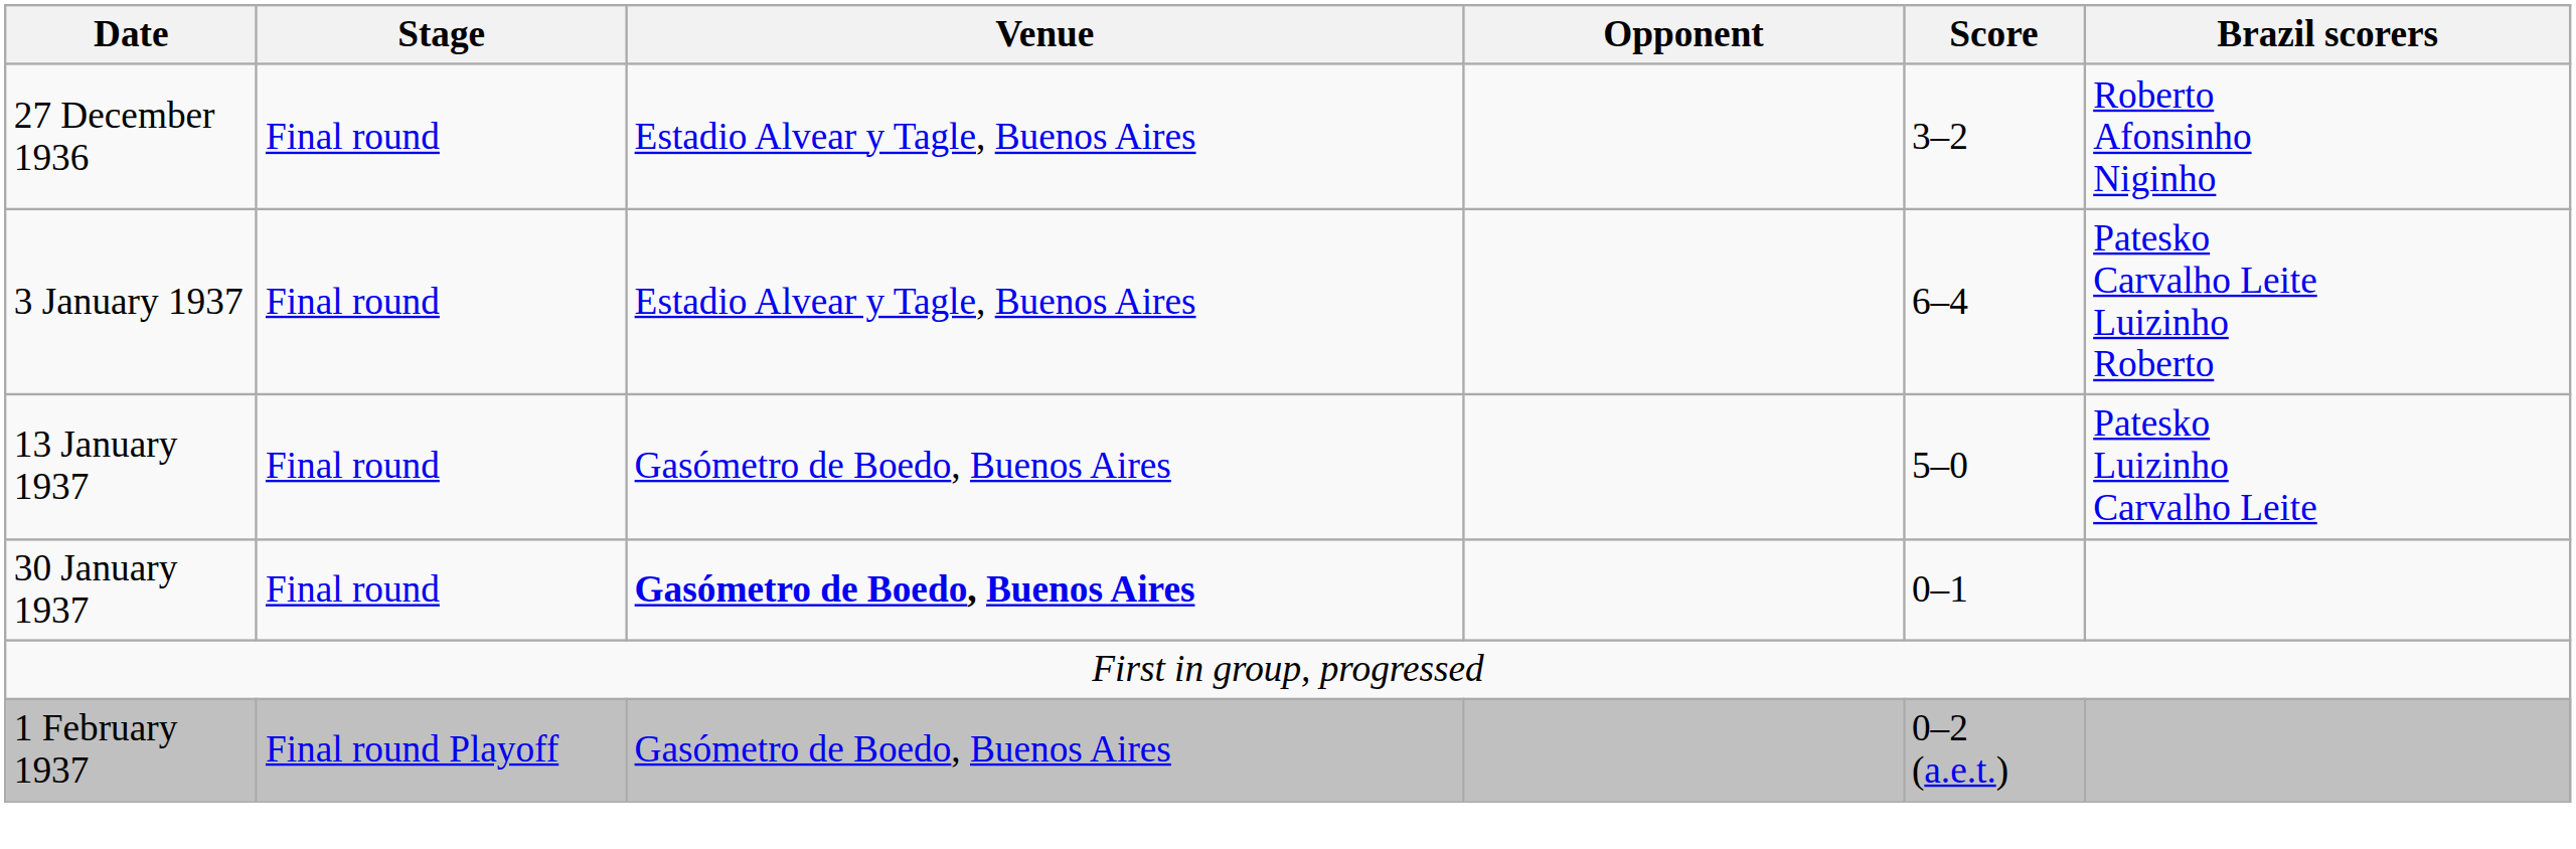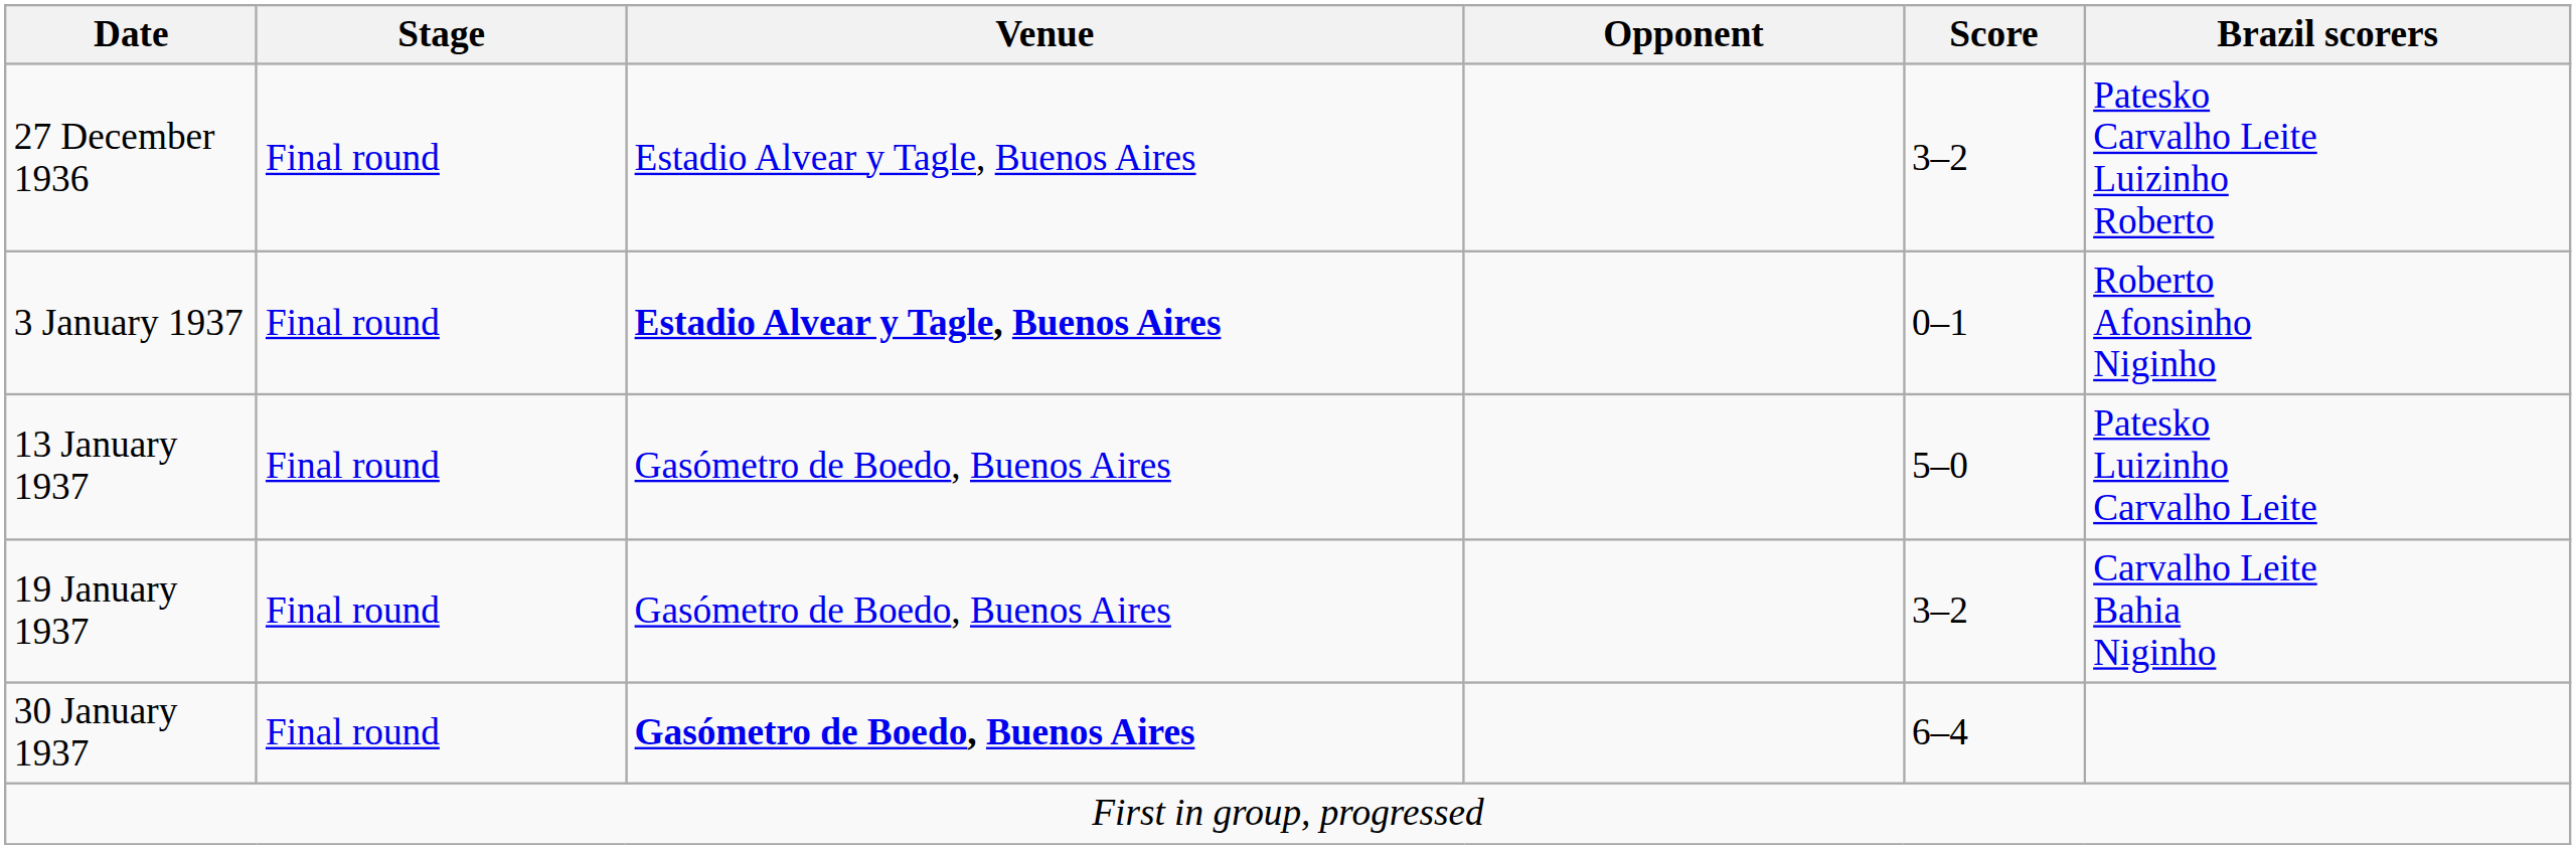27 December 1936 | Brazil scorers: Roberto Afonsinho Niginho -> Patesko Carvalho Leite Luizinho Roberto
3 January 1937 | Venue: normal -> bold
3 January 1937 | Score: 6–4 -> 0–1
3 January 1937 | Brazil scorers: Patesko Carvalho Leite Luizinho Roberto -> Roberto Afonsinho Niginho
+ row: 19 January 1937 | Final round | Gasómetro de Boedo, Buenos Aires | 3–2 | Carvalho Leite Bahia Niginho
30 January 1937 | Score: 0–1 -> 6–4
- row: 1 February 1937 | Final round Playoff | Gasómetro de Boedo, Buenos Aires | 0–2 (a.e.t.)
